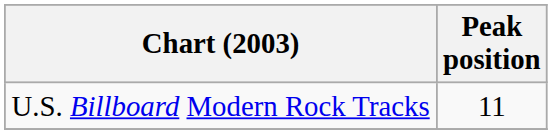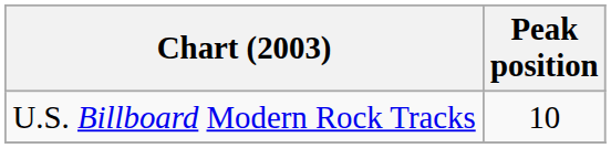U.S. Billboard Modern Rock Tracks | Peak position: 11 -> 10
